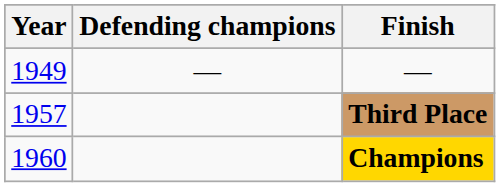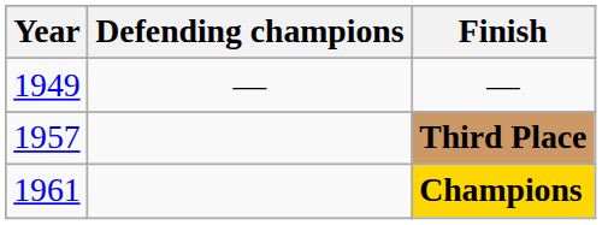Champions | Year: 1960 -> 1961
